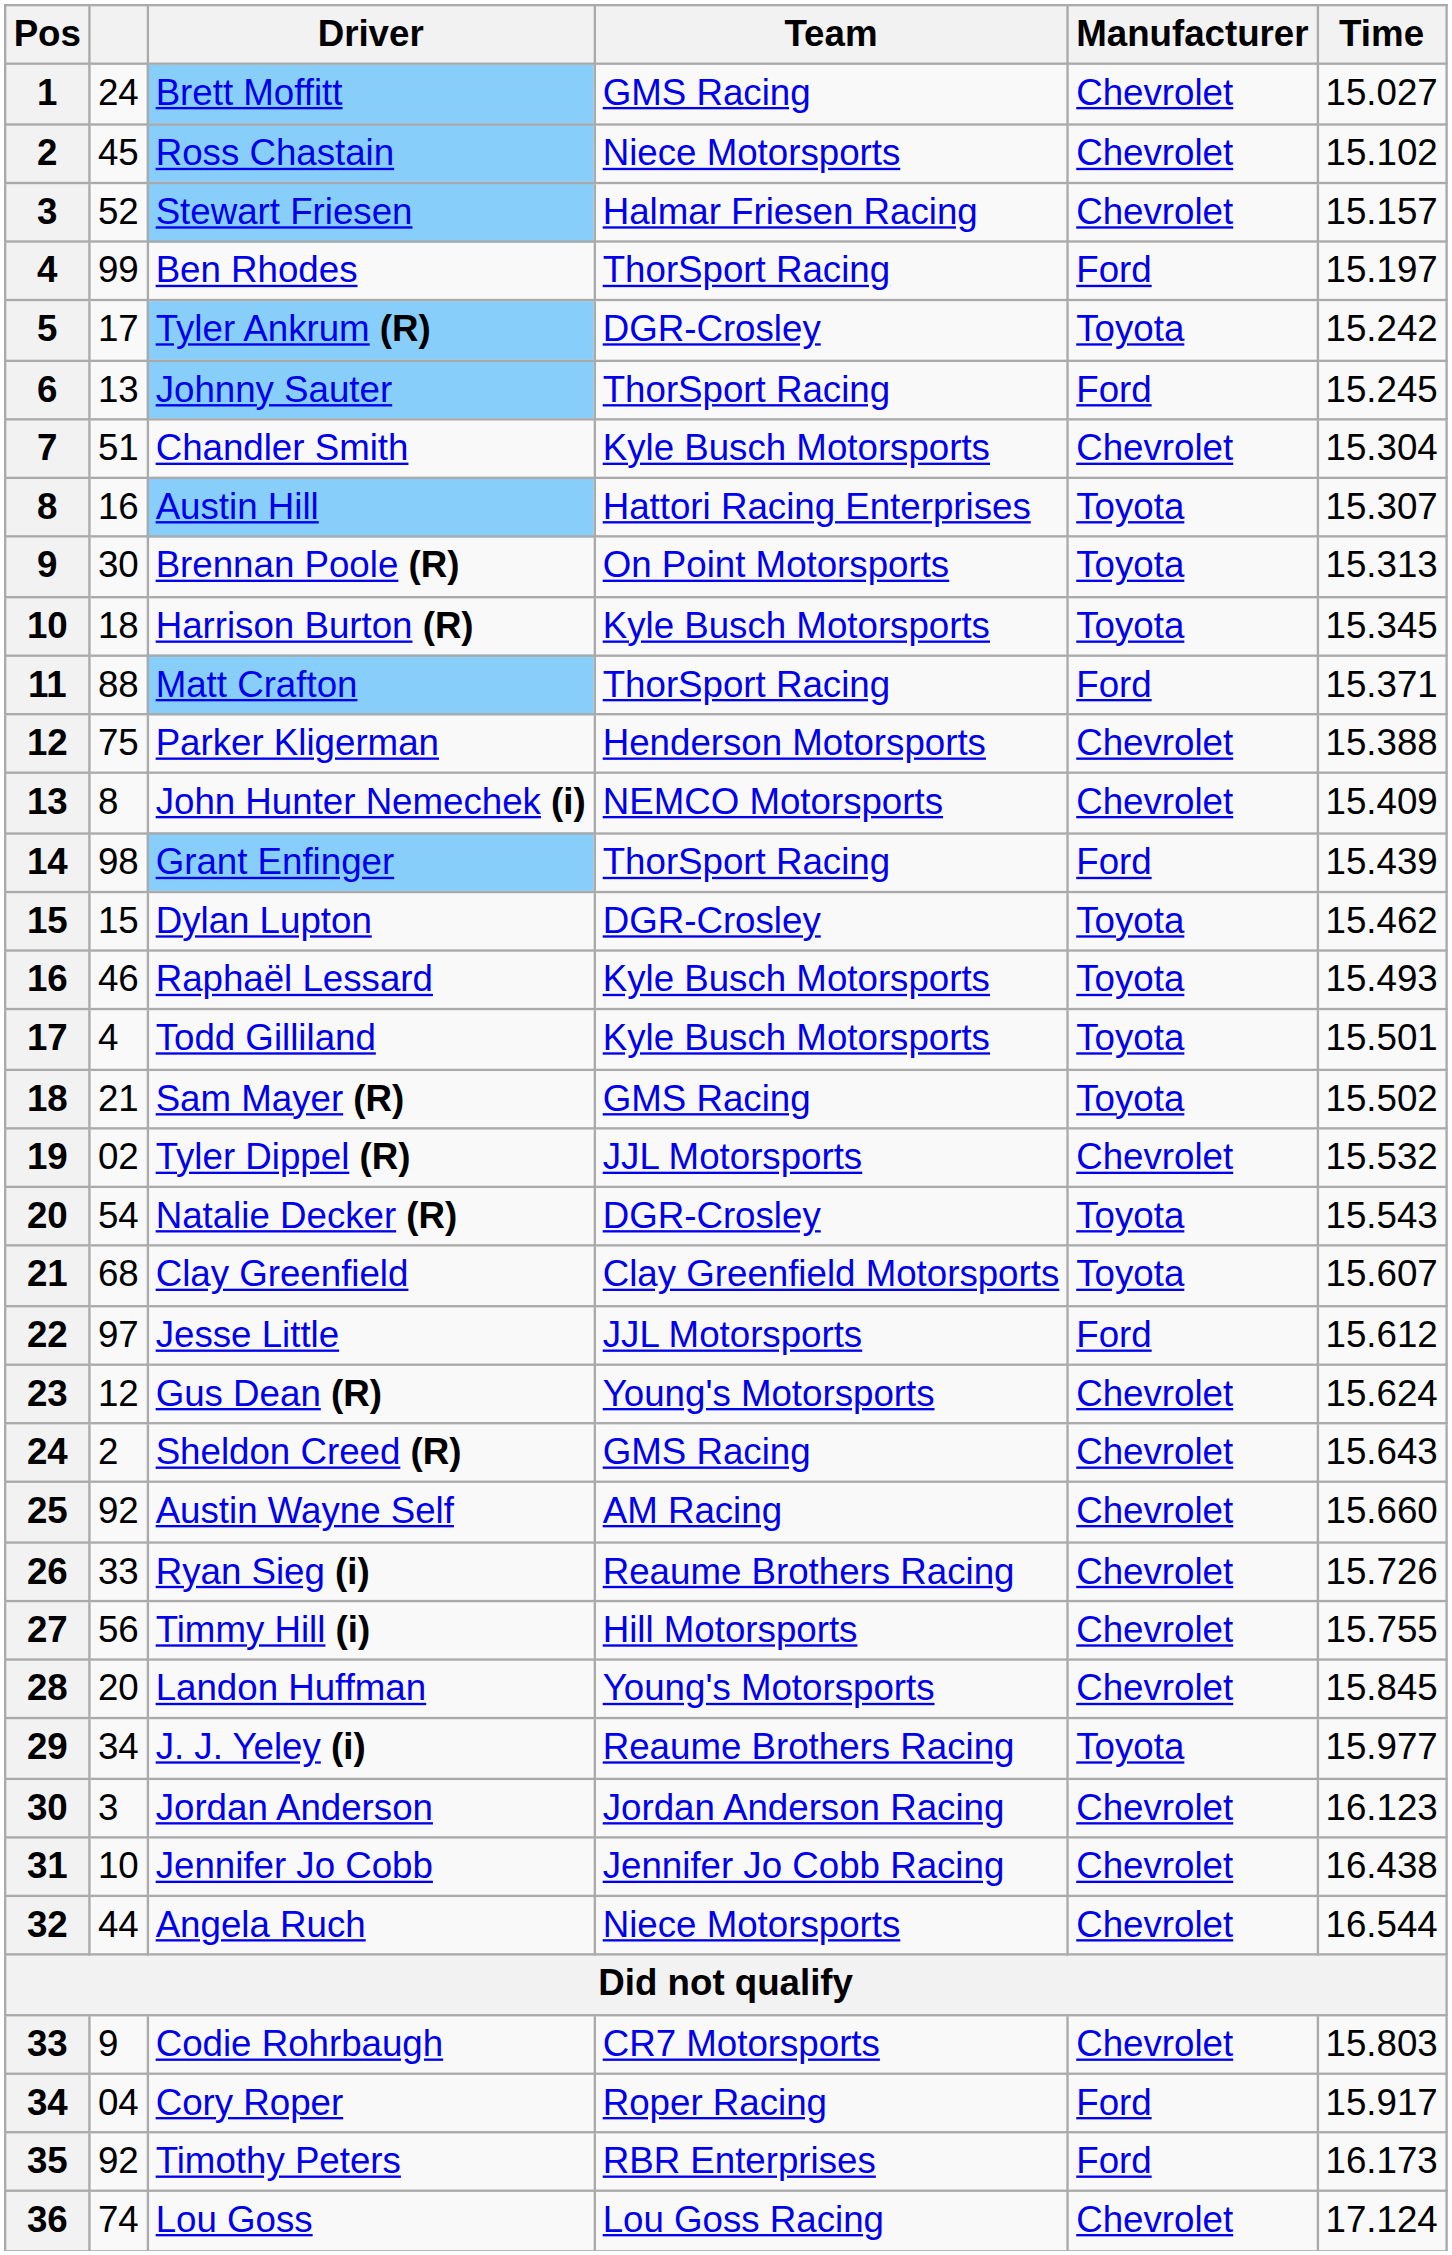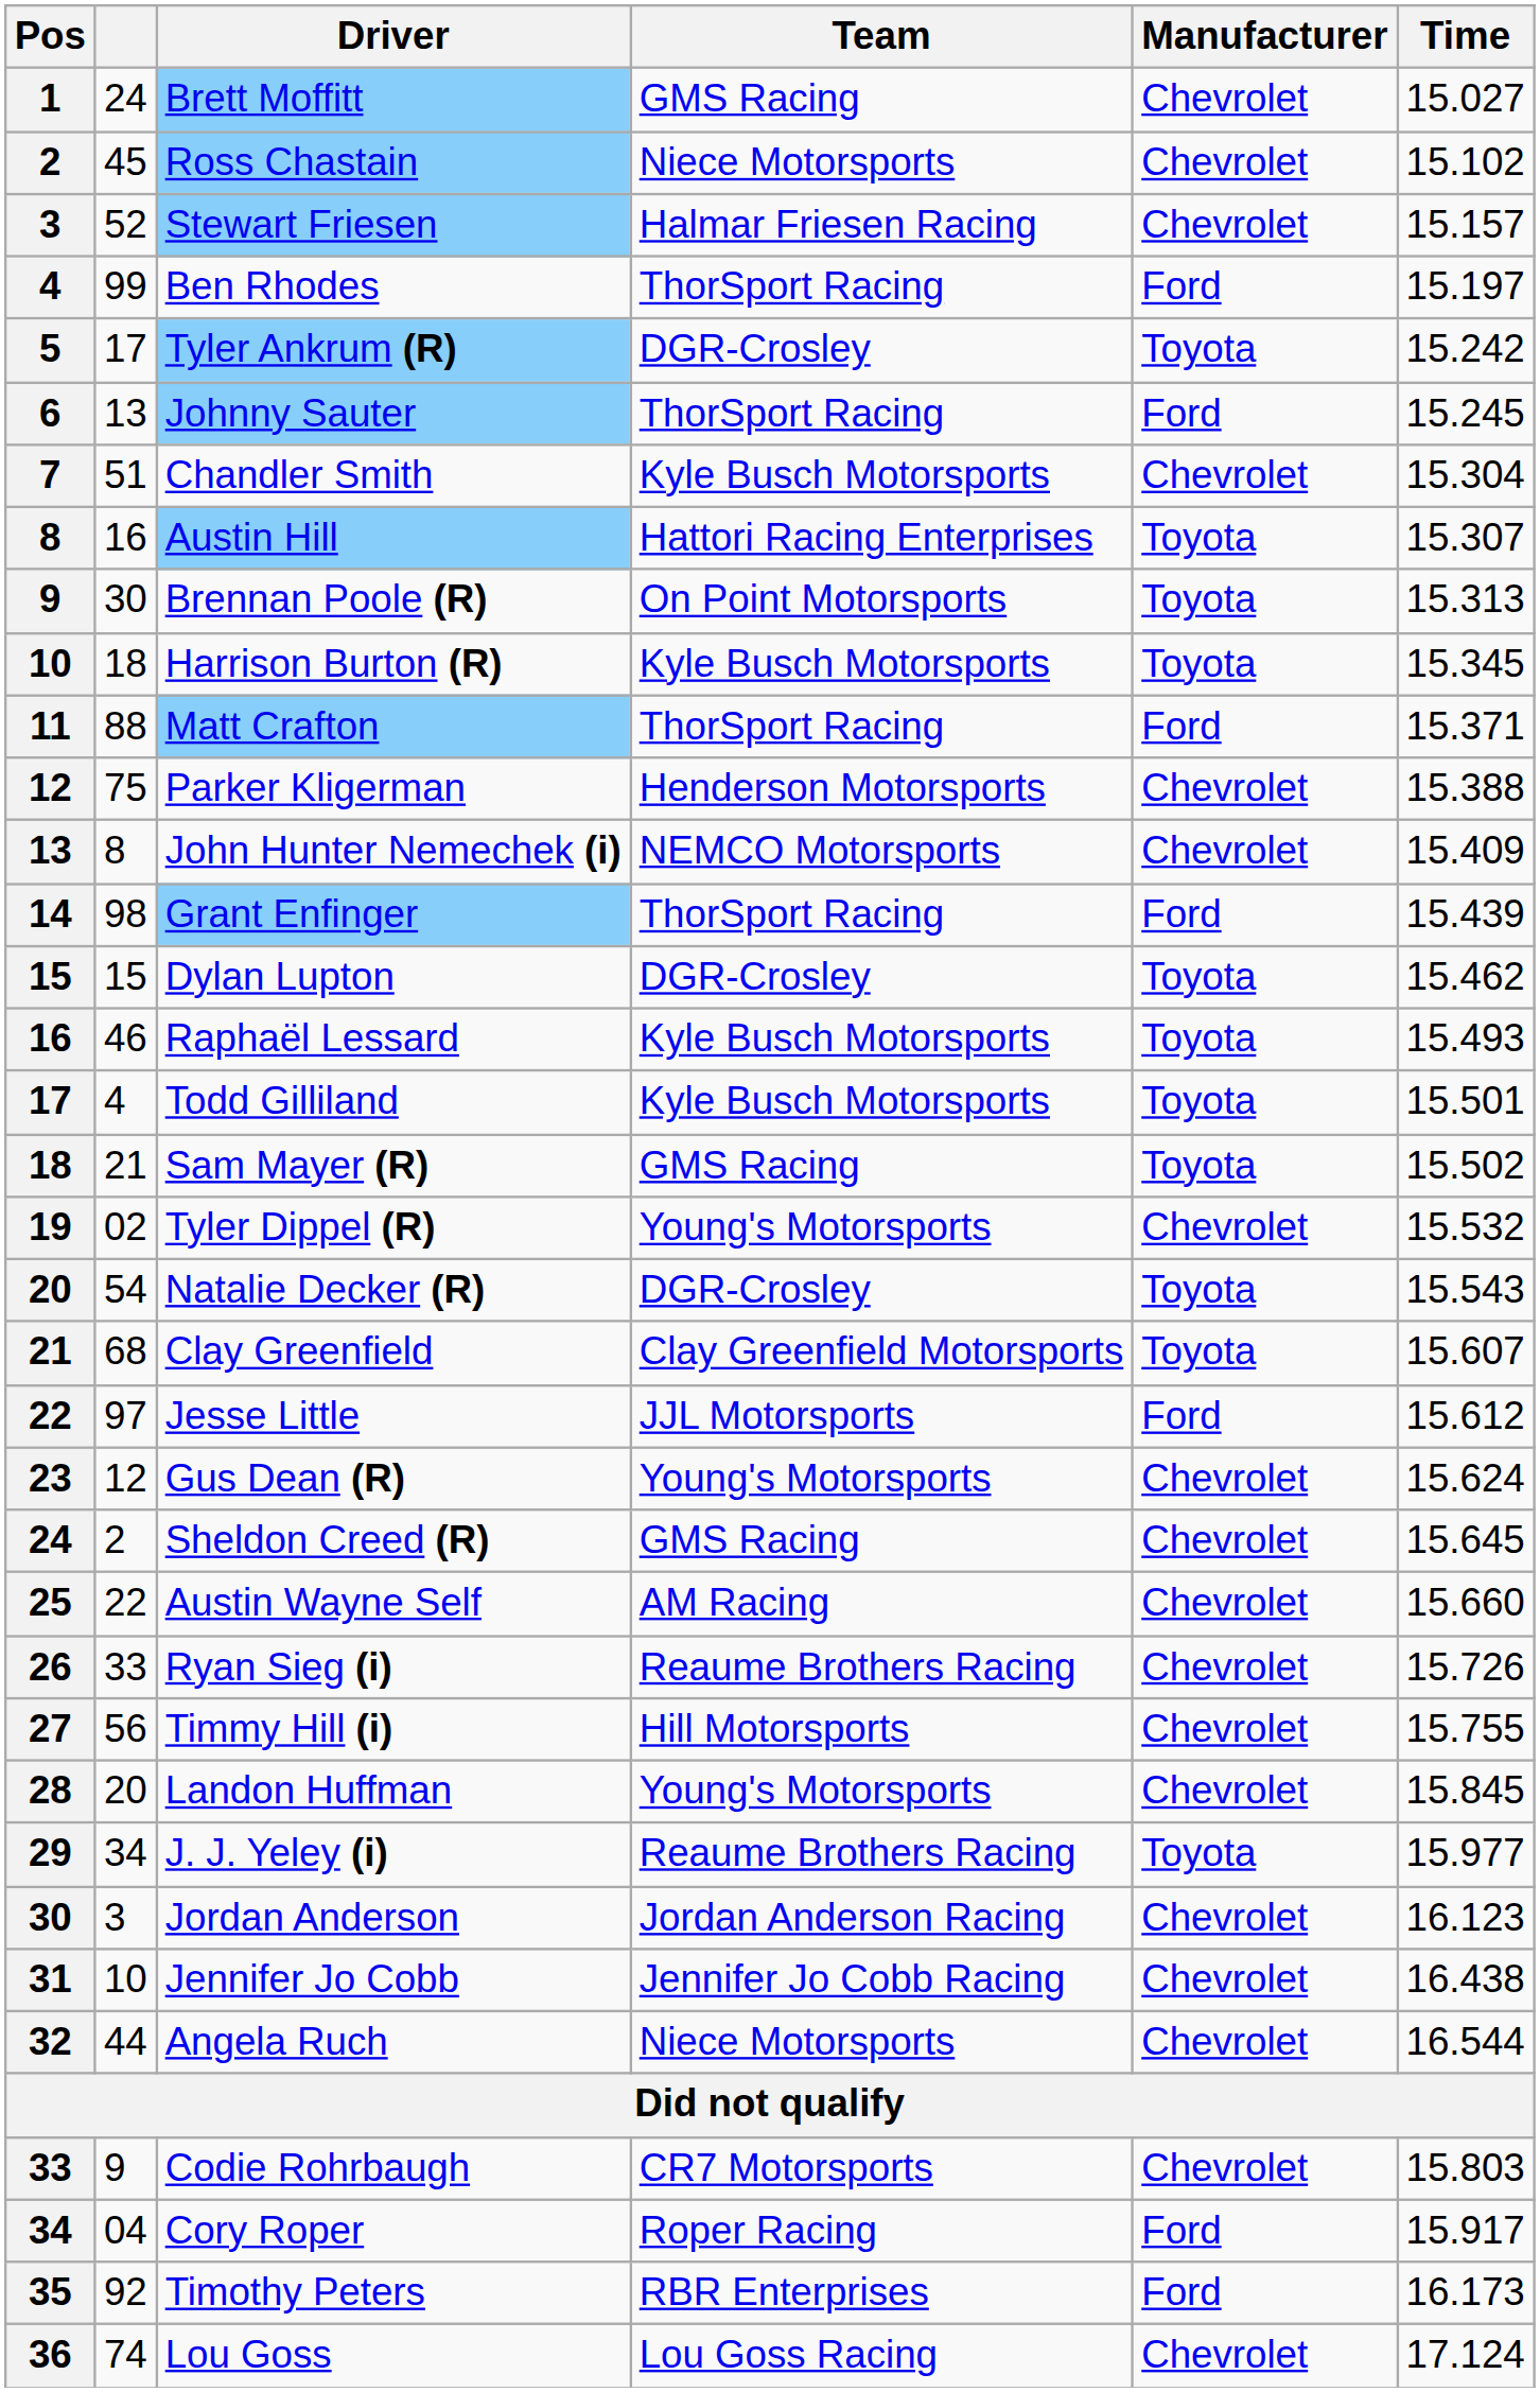Tyler Dippel (R) | Team: JJL Motorsports -> Young's Motorsports
Sheldon Creed (R) | Time: 15.643 -> 15.645
Austin Wayne Self | column 2: 92 -> 22
